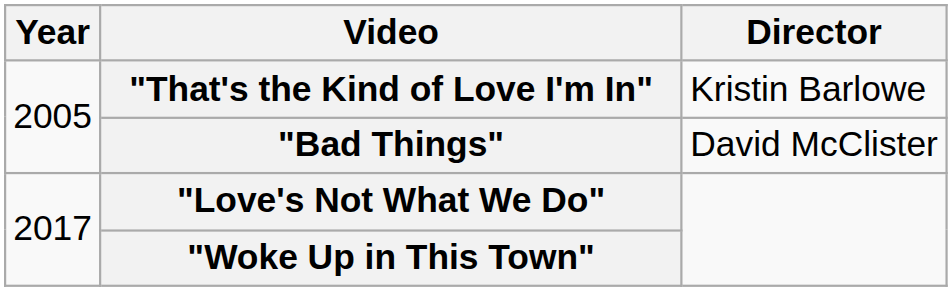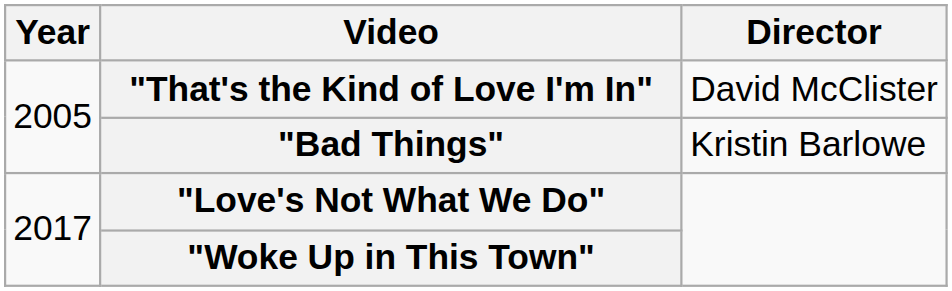"That's the Kind of Love I'm In" | Director: Kristin Barlowe -> David McClister
"Bad Things" | Director: David McClister -> Kristin Barlowe
